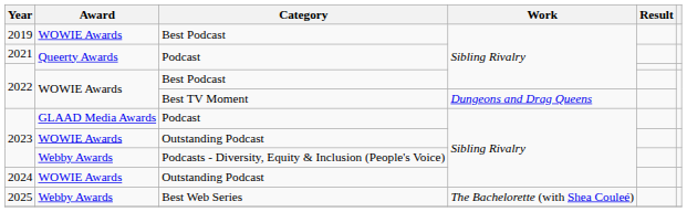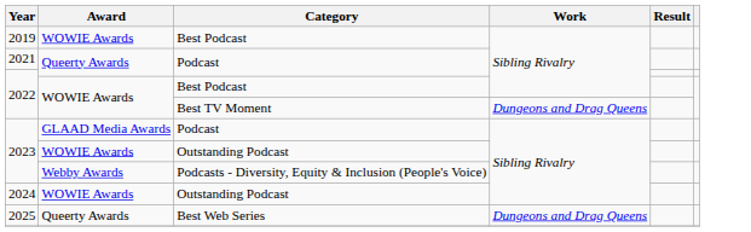2025 | Award: Webby Awards -> Queerty Awards
2025 | Work: The Bachelorette (with Shea Couleé) -> Dungeons and Drag Queens
